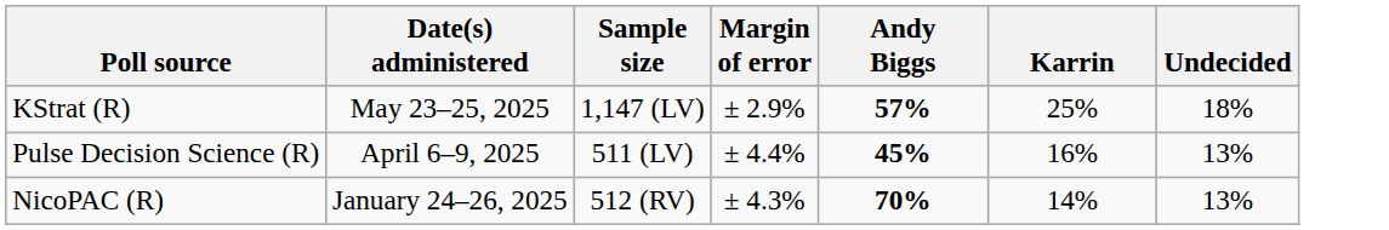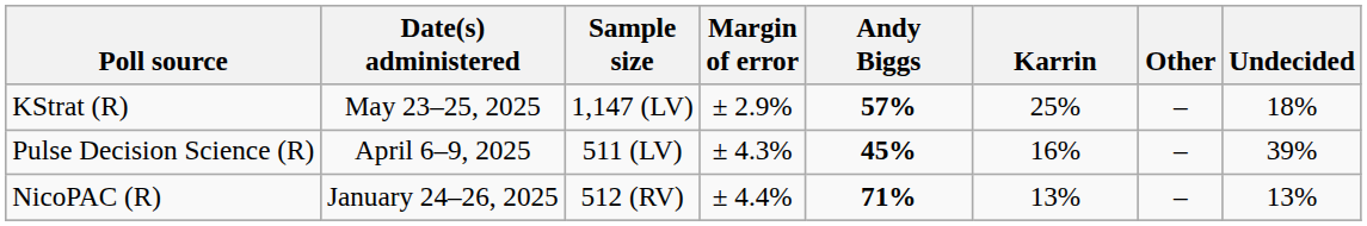+ column: Other | – | – | –
Pulse Decision Science (R) | Margin of error: ± 4.4% -> ± 4.3%
Pulse Decision Science (R) | Undecided: 13% -> 39%
NicoPAC (R) | Margin of error: ± 4.3% -> ± 4.4%
NicoPAC (R) | Andy Biggs: 70% -> 71%
NicoPAC (R) | Karrin: 14% -> 13%
